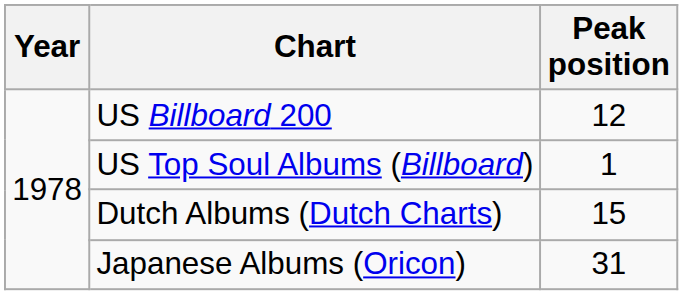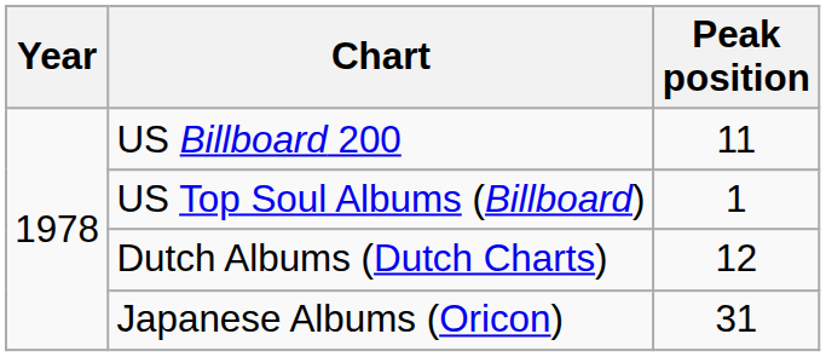US Billboard 200 | Peak position: 12 -> 11
Dutch Albums (Dutch Charts) | Peak position: 15 -> 12
